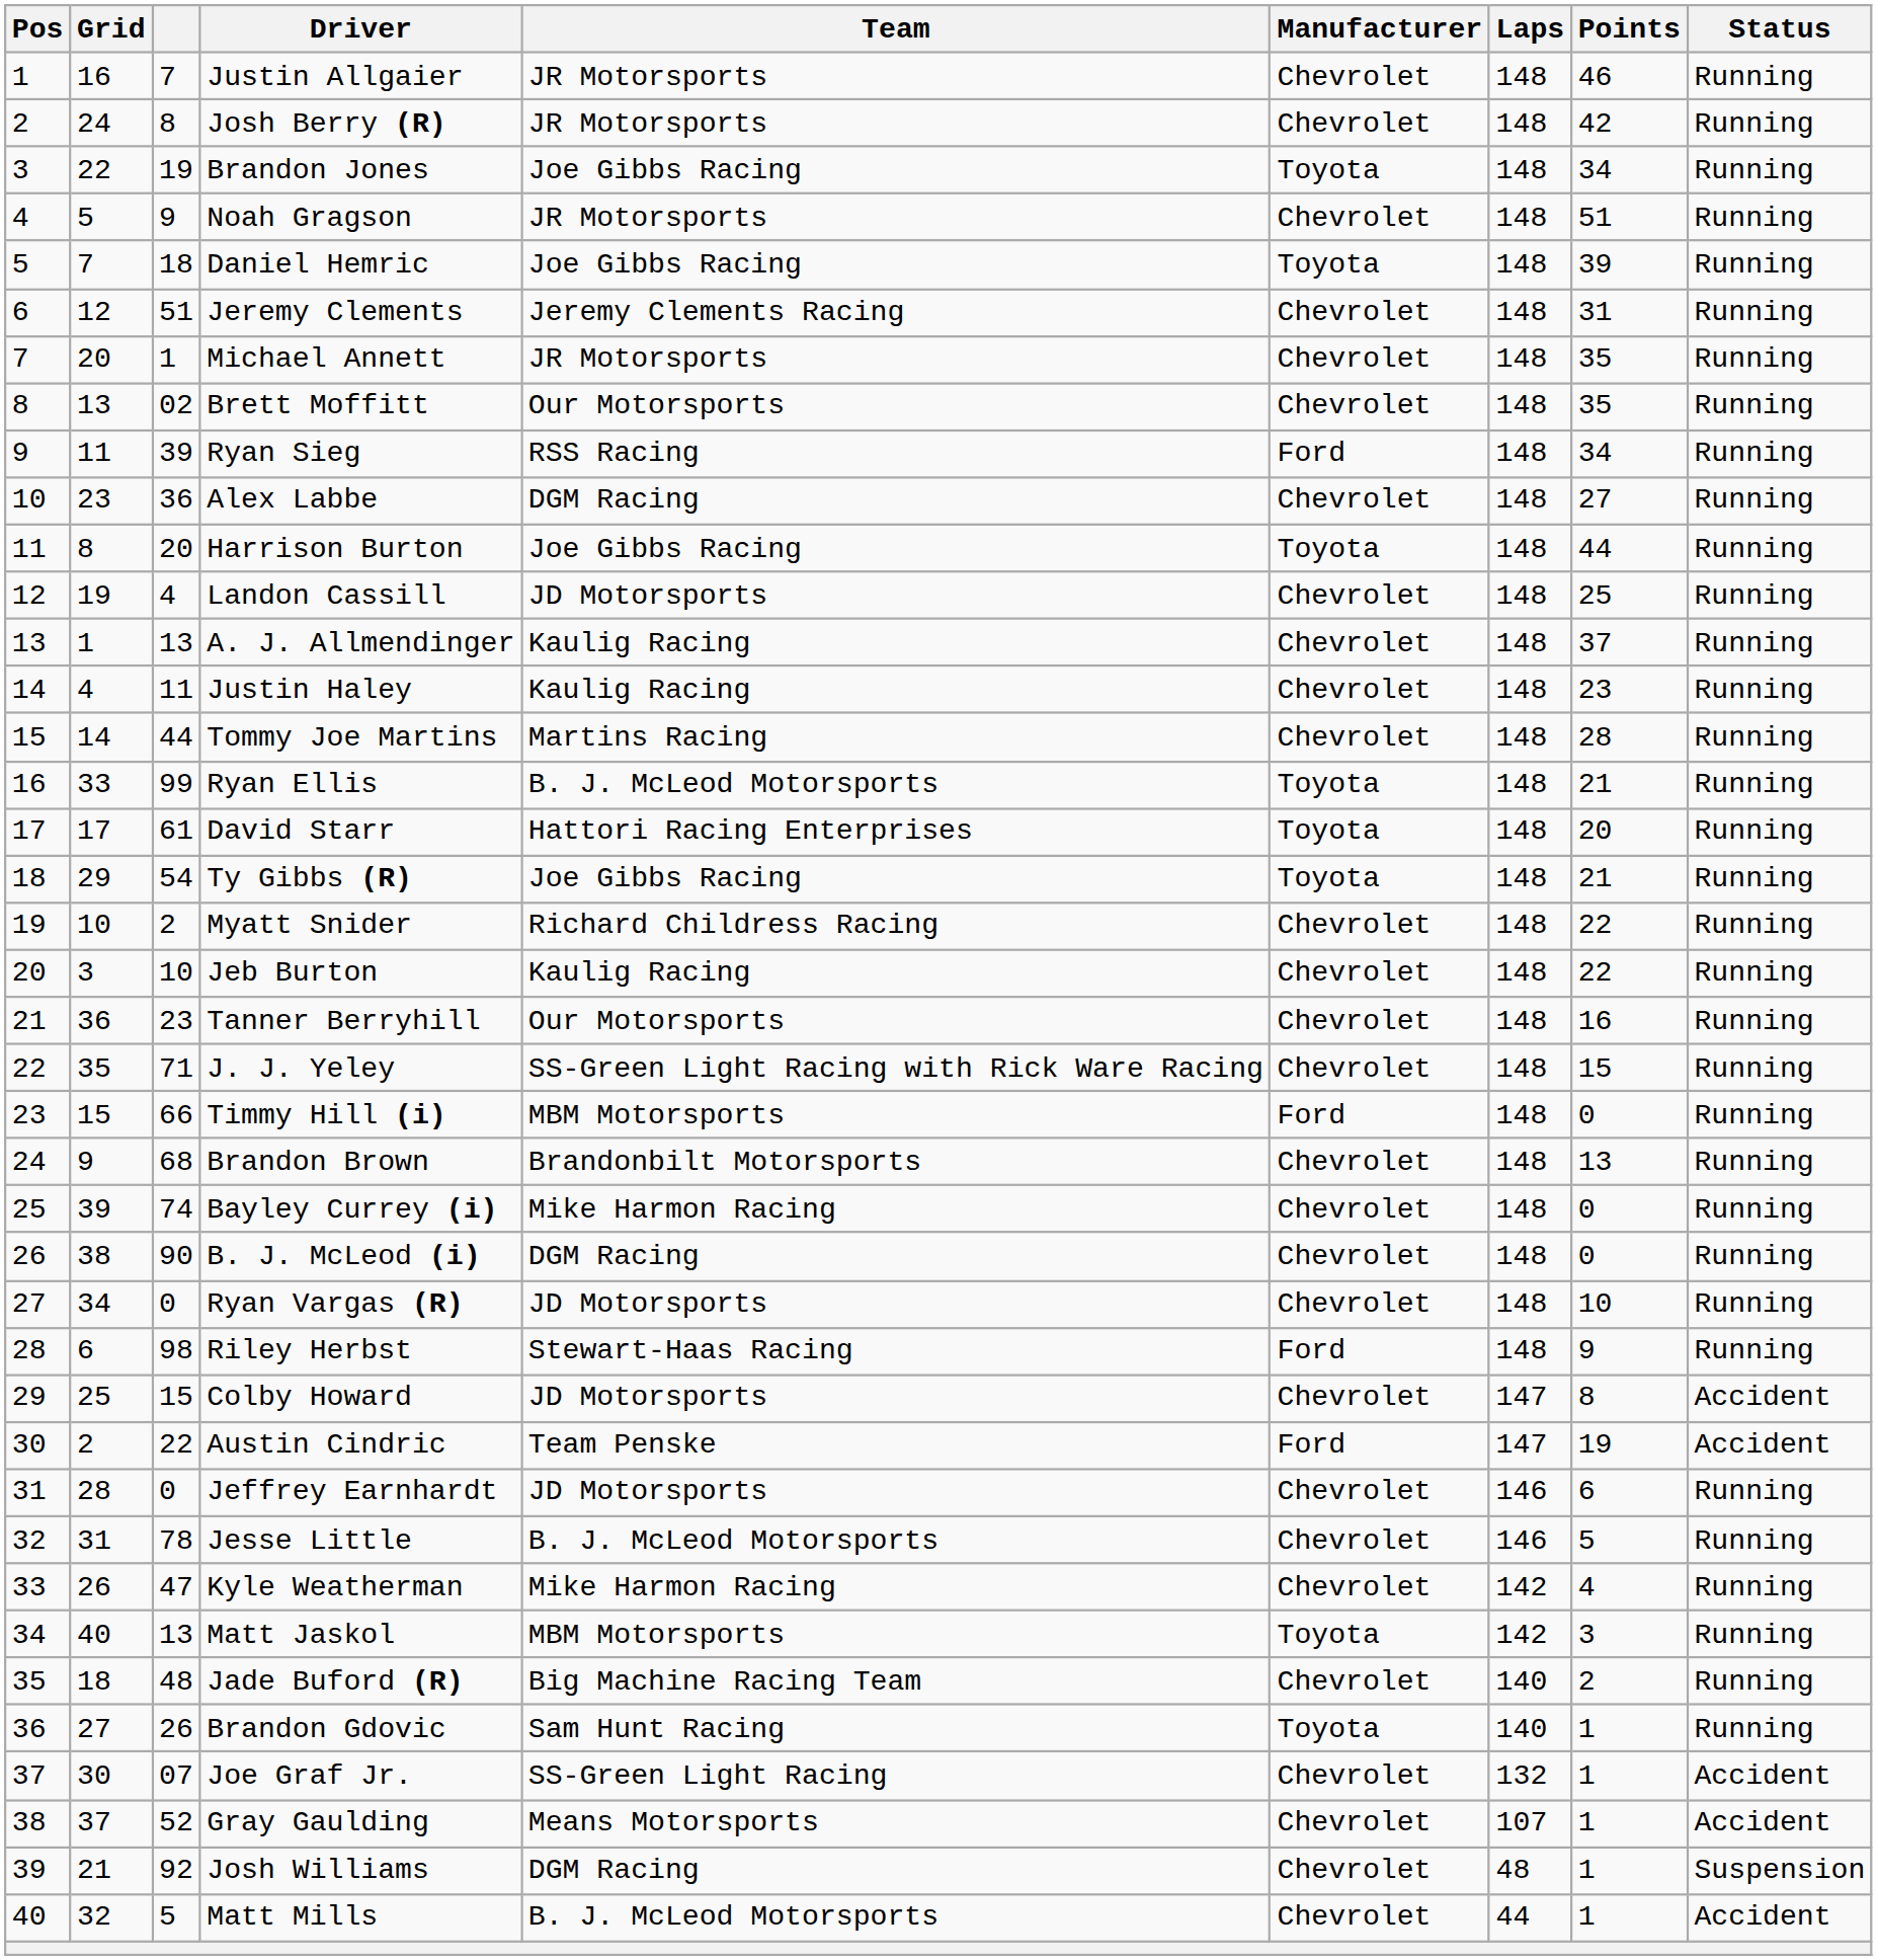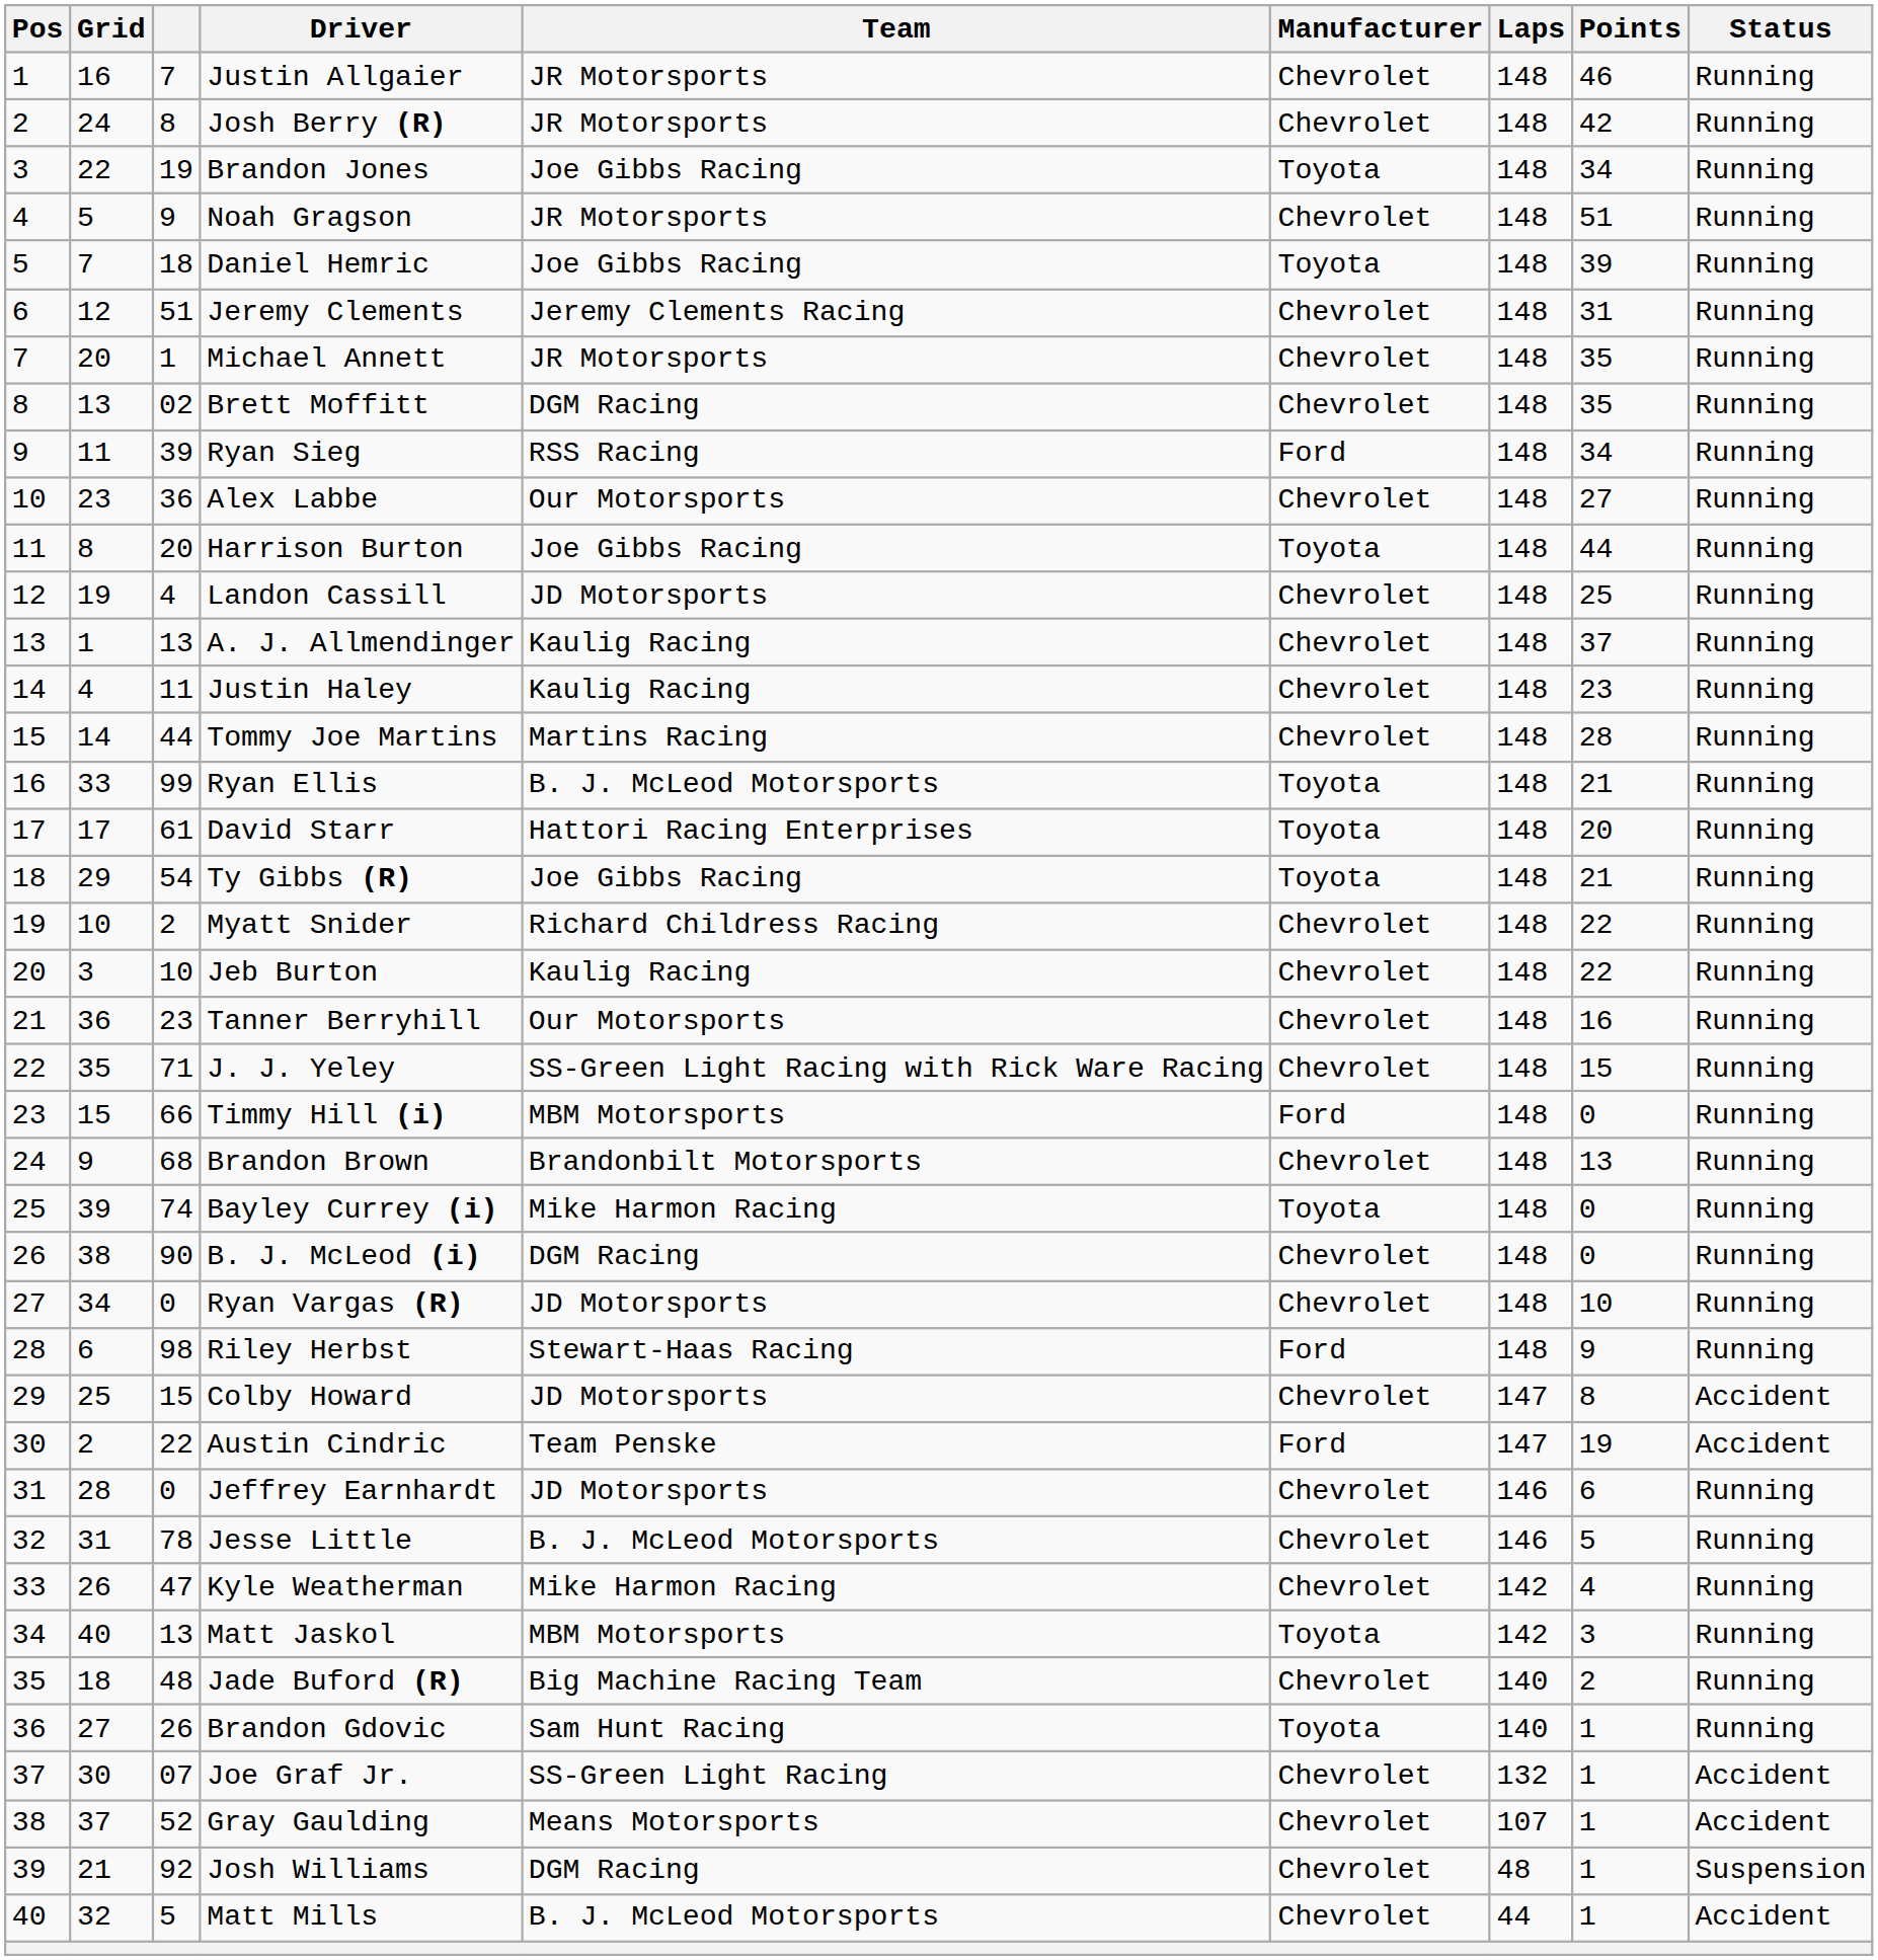Brett Moffitt | Team: Our Motorsports -> DGM Racing
Alex Labbe | Team: DGM Racing -> Our Motorsports
Bayley Currey (i) | Manufacturer: Chevrolet -> Toyota
